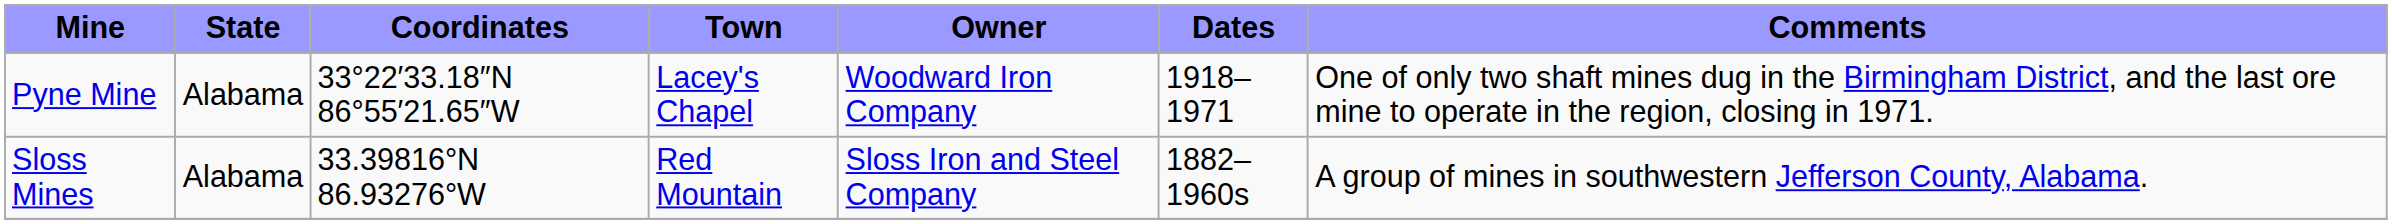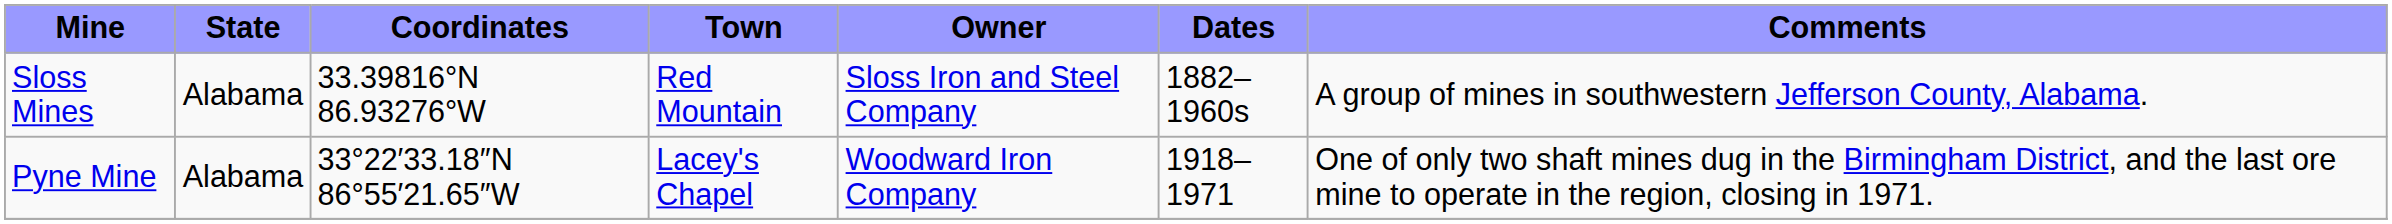rows swapped: Pyne Mine <-> Sloss Mines
